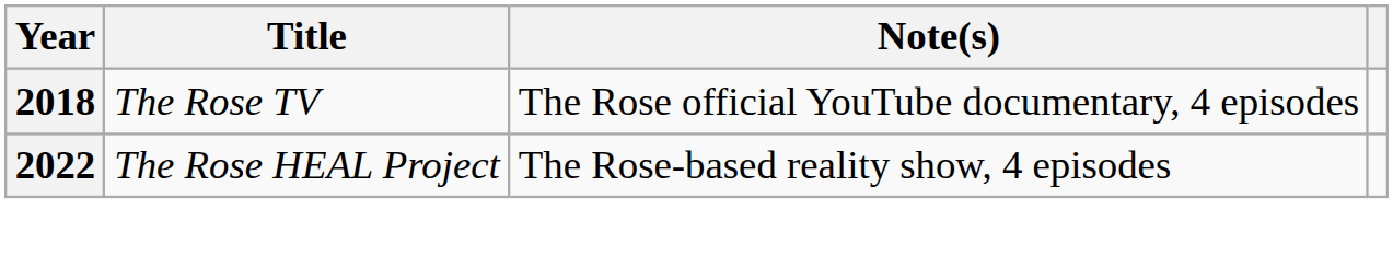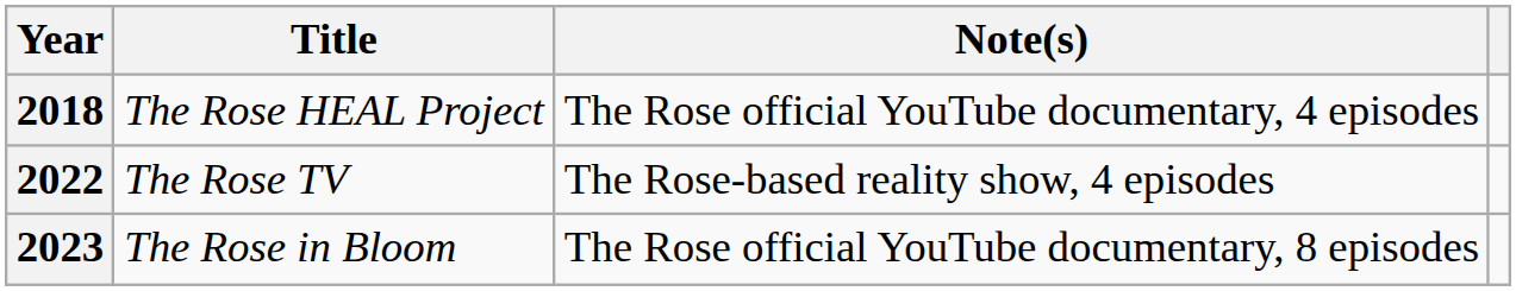2018 | Title: The Rose TV -> The Rose HEAL Project
2022 | Title: The Rose HEAL Project -> The Rose TV
+ row: 2023 | The Rose in Bloom | The Rose official YouTube documentary, 8 episodes
